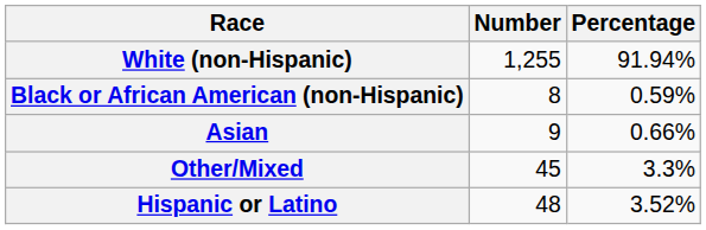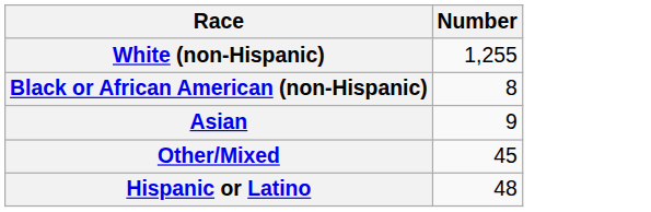- column: Percentage | 91.94% | 0.59% | 0.66% | 3.3% | 3.52%
